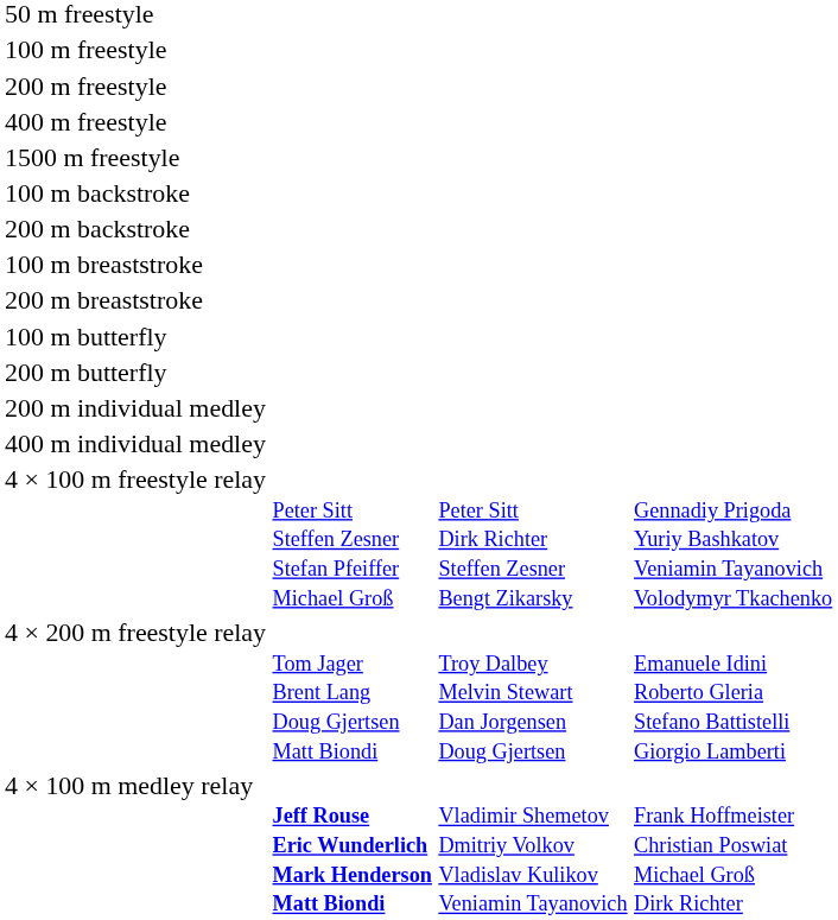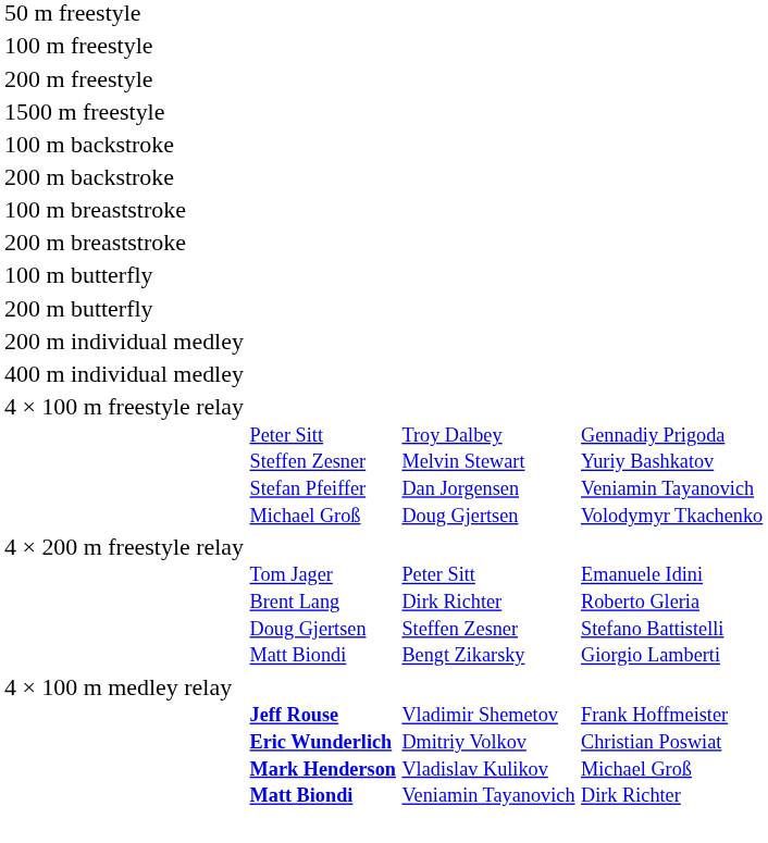- row: 400 m freestyle
4 × 100 m freestyle relay | column 3: Peter Sitt Dirk Richter Steffen Zesner Bengt Zikarsky -> Troy Dalbey Melvin Stewart Dan Jorgensen Doug Gjertsen
4 × 200 m freestyle relay | column 3: Troy Dalbey Melvin Stewart Dan Jorgensen Doug Gjertsen -> Peter Sitt Dirk Richter Steffen Zesner Bengt Zikarsky
